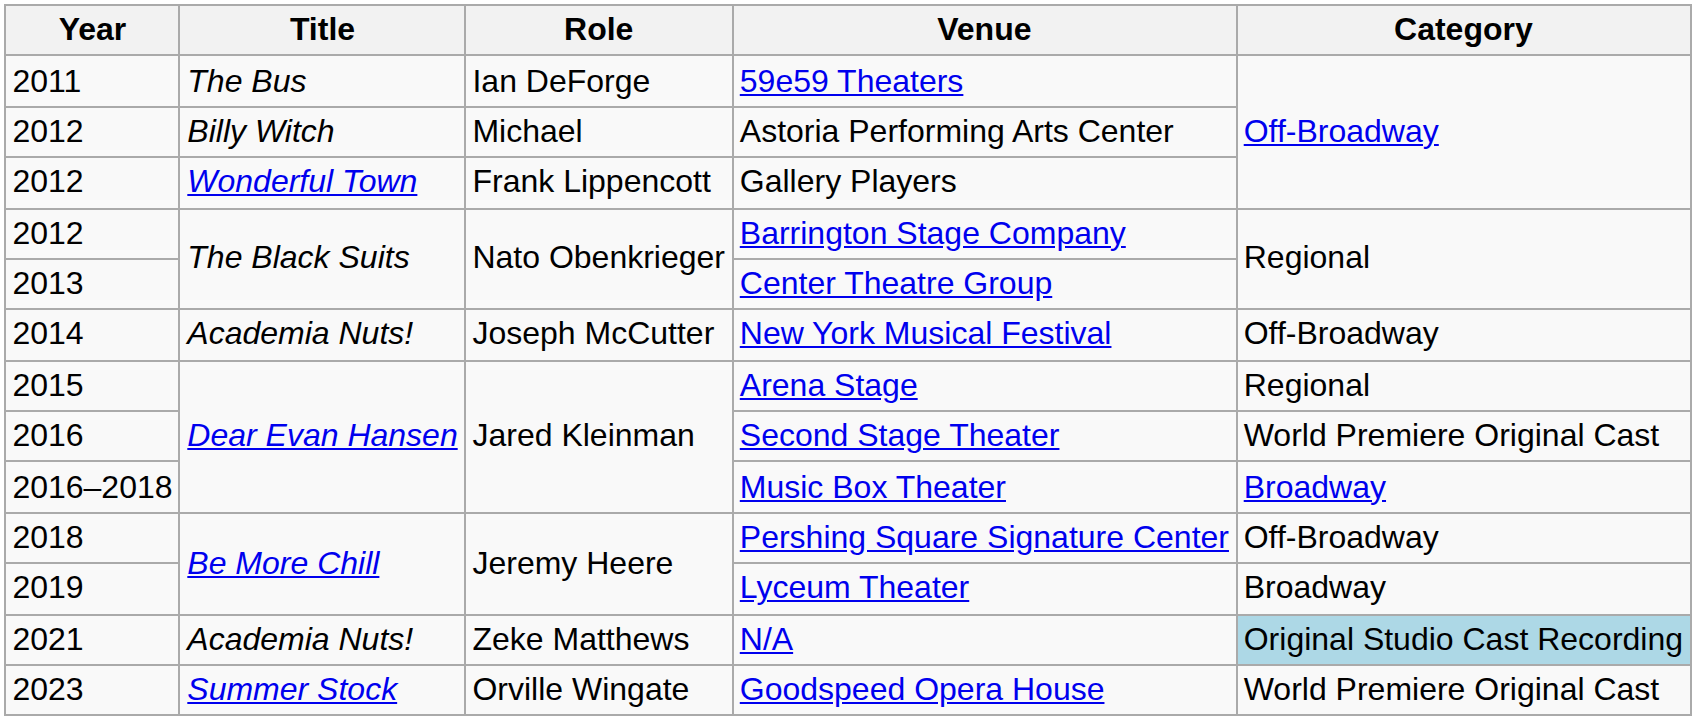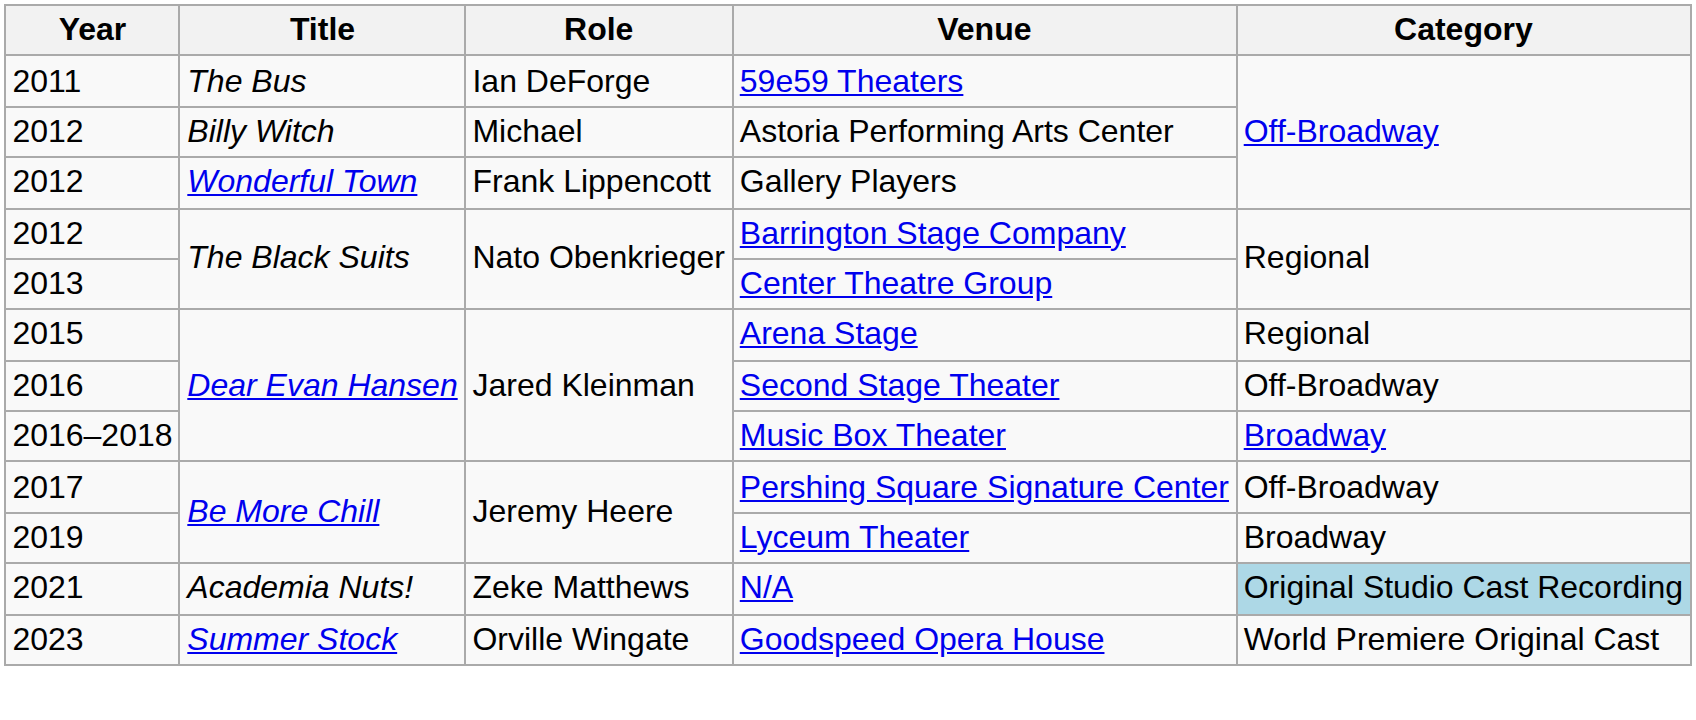- row: 2014 | Academia Nuts! | Joseph McCutter | New York Musical Festival | Off-Broadway
Second Stage Theater | Category: World Premiere Original Cast -> Off-Broadway
Pershing Square Signature Center | Year: 2018 -> 2017
